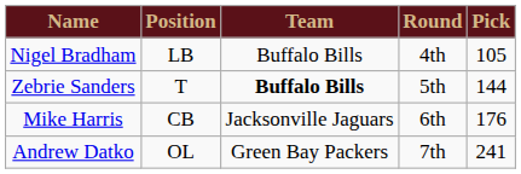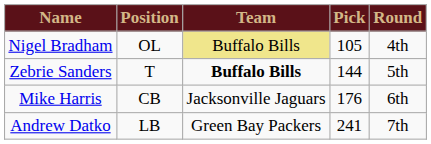columns swapped: Round <-> Pick
Nigel Bradham | Position: LB -> OL
Nigel Bradham | Team: no background -> khaki background
Andrew Datko | Position: OL -> LB
